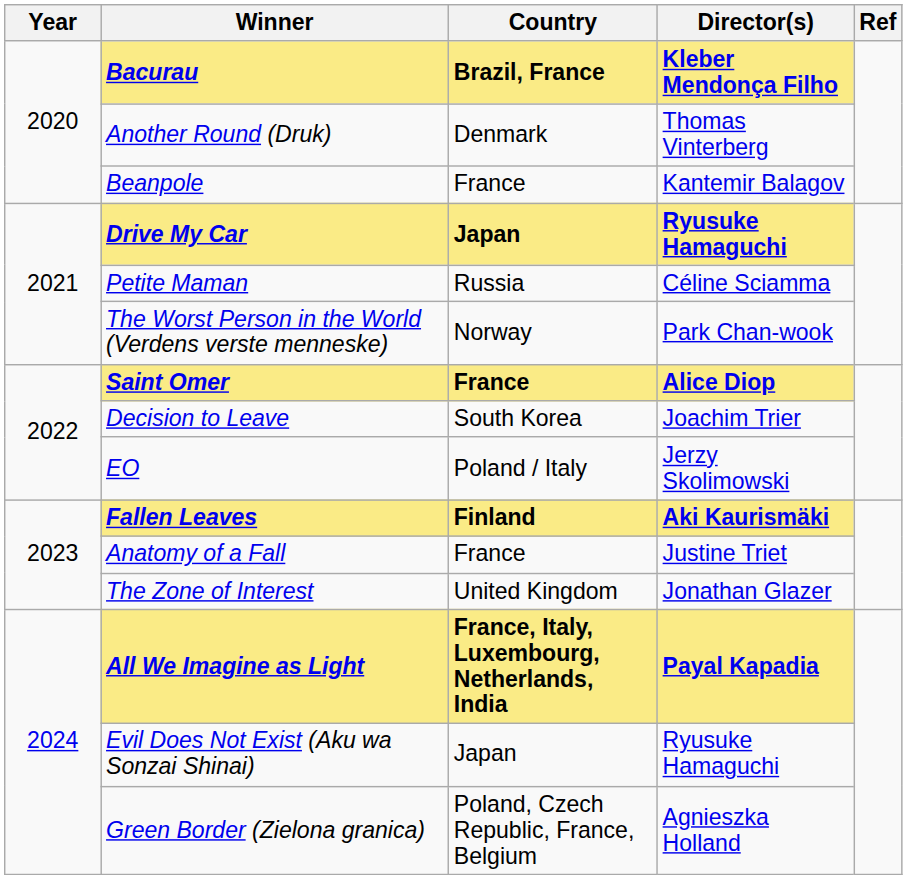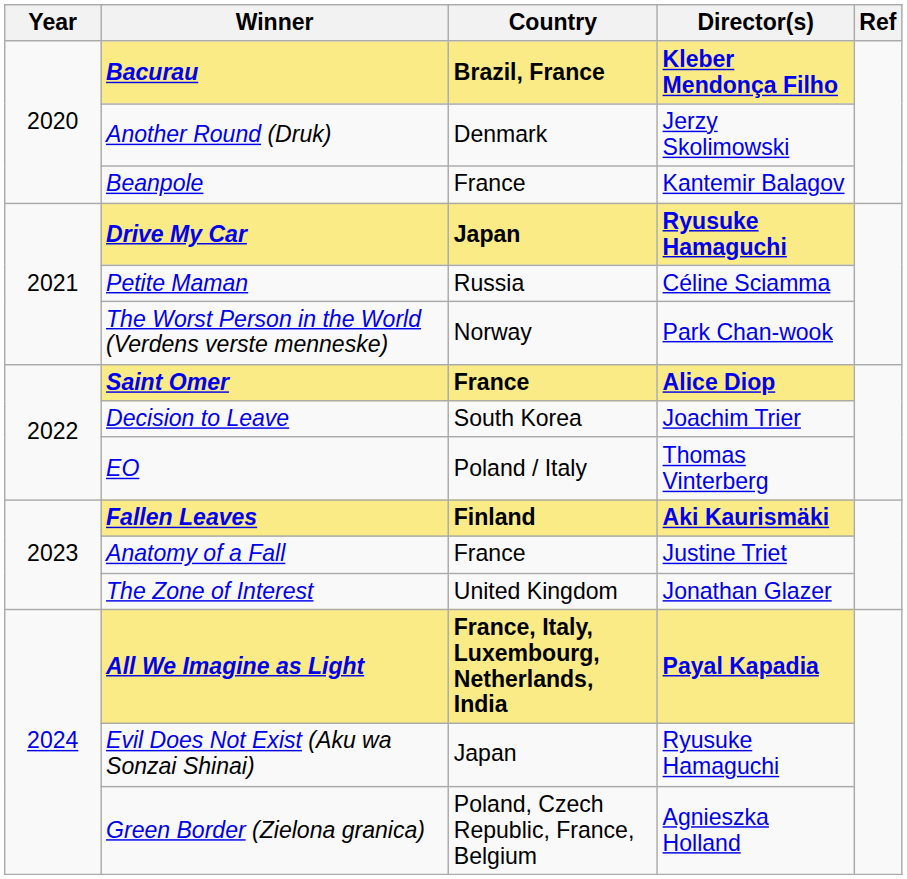Another Round (Druk) | Director(s): Thomas Vinterberg -> Jerzy Skolimowski
EO | Director(s): Jerzy Skolimowski -> Thomas Vinterberg
